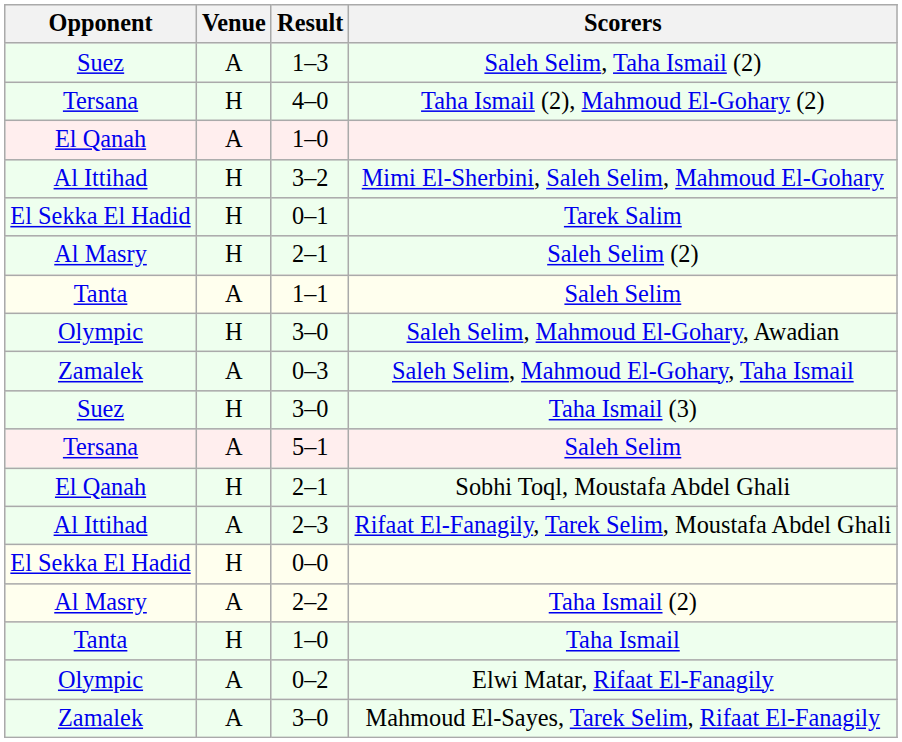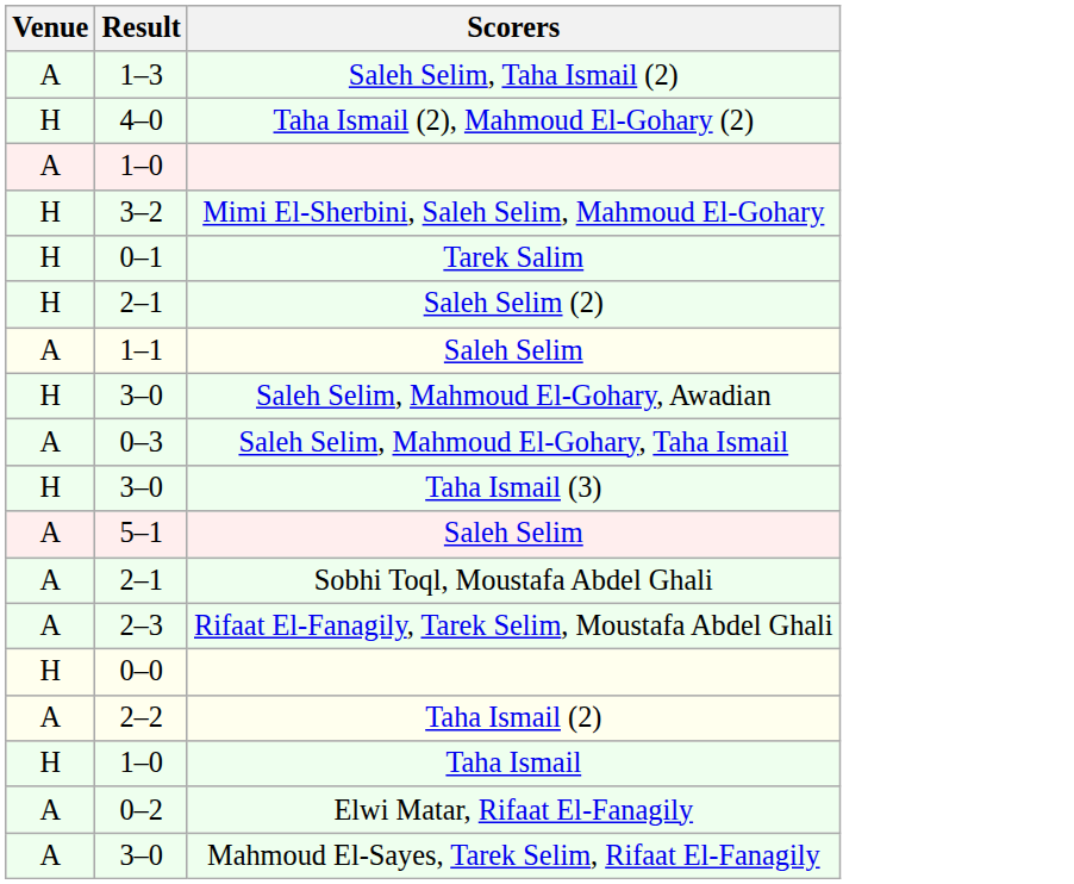- column: Opponent | Suez | Tersana | El Qanah | Al Ittihad | El Sekka El Hadid | Al Masry | Tanta | Olympic | Zamalek | Suez | Tersana | El Qanah | Al Ittihad | El Sekka El Hadid | Al Masry | Tanta | Olympic | Zamalek
Sobhi Toql, Moustafa Abdel Ghali | Venue: H -> A
